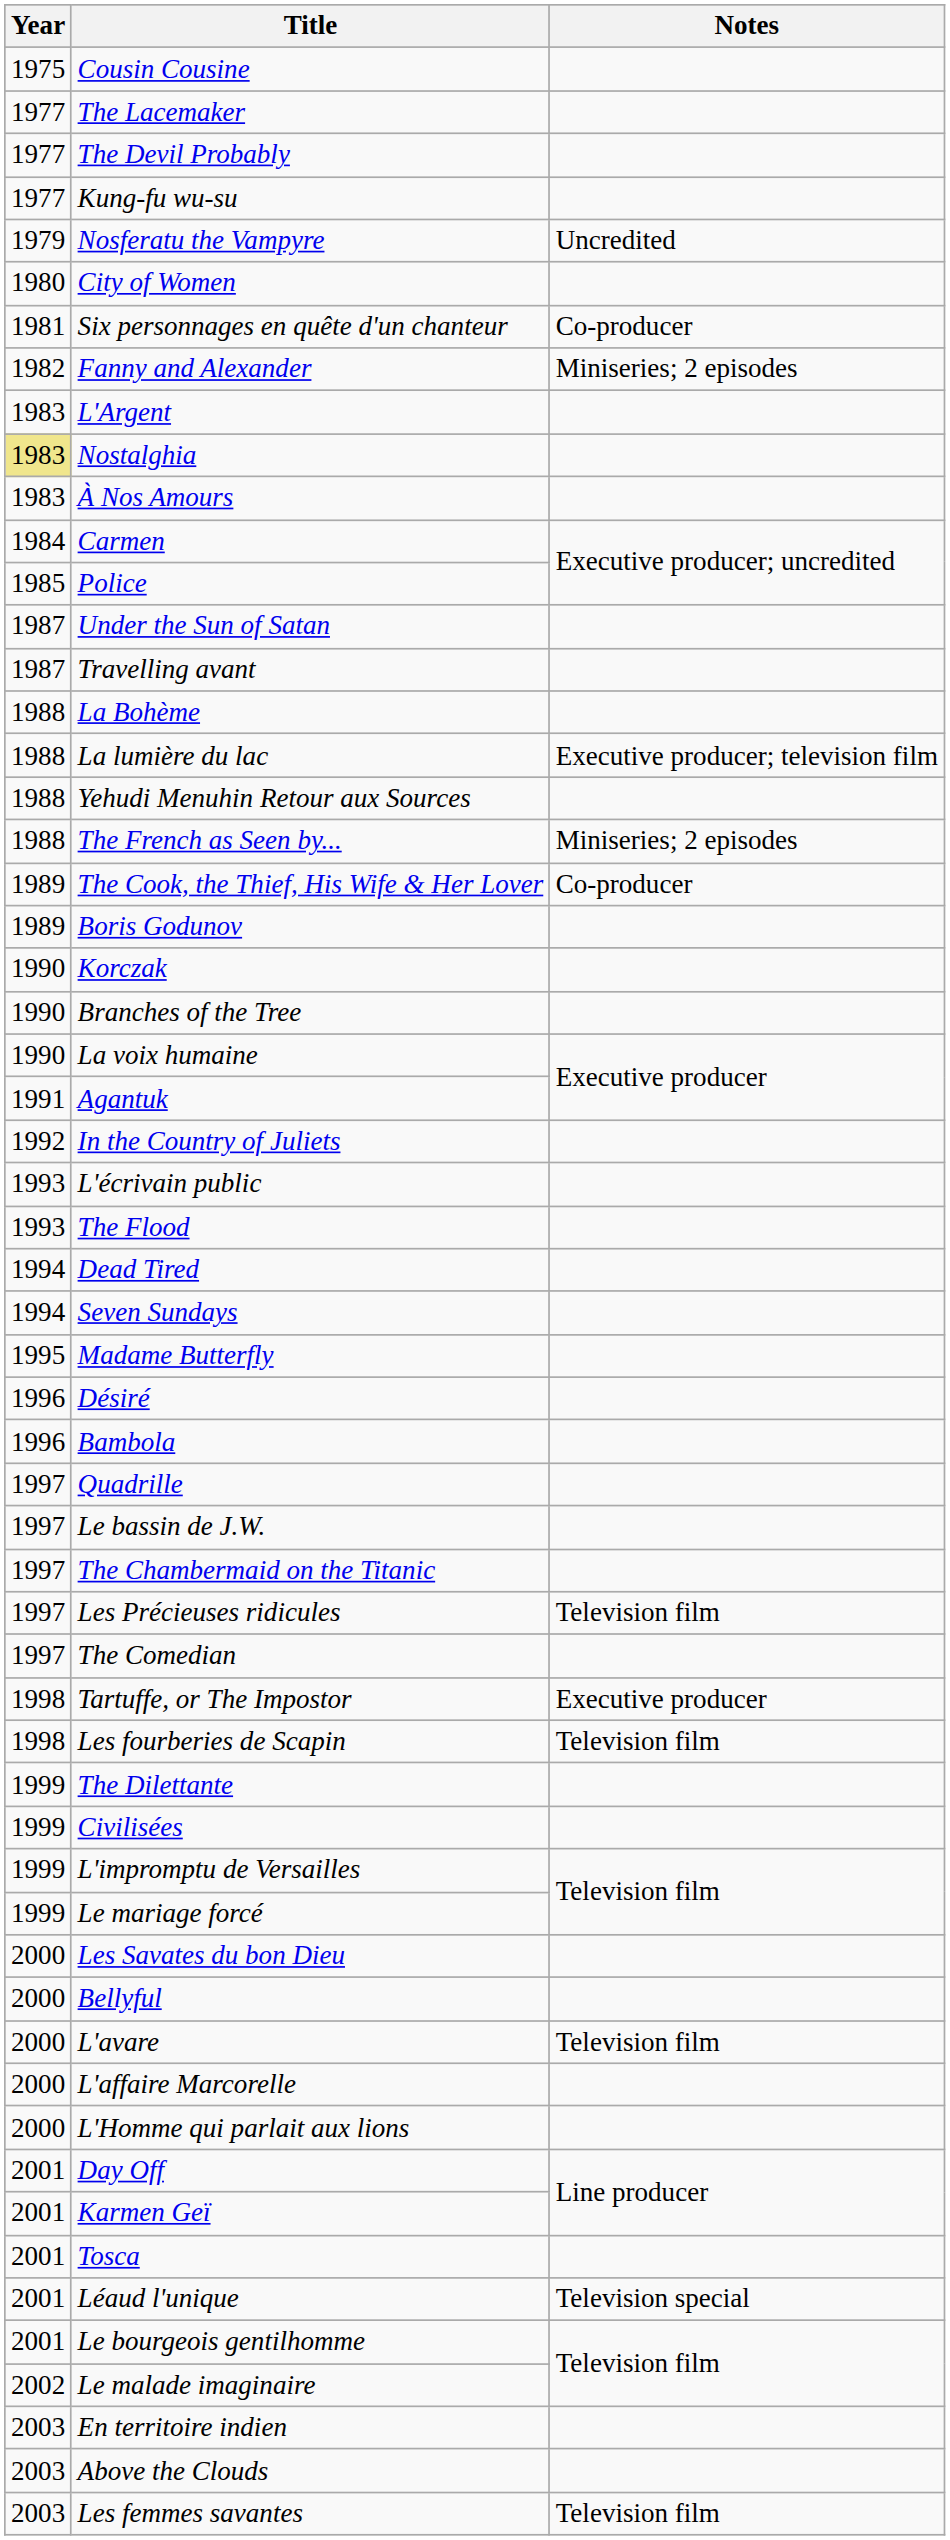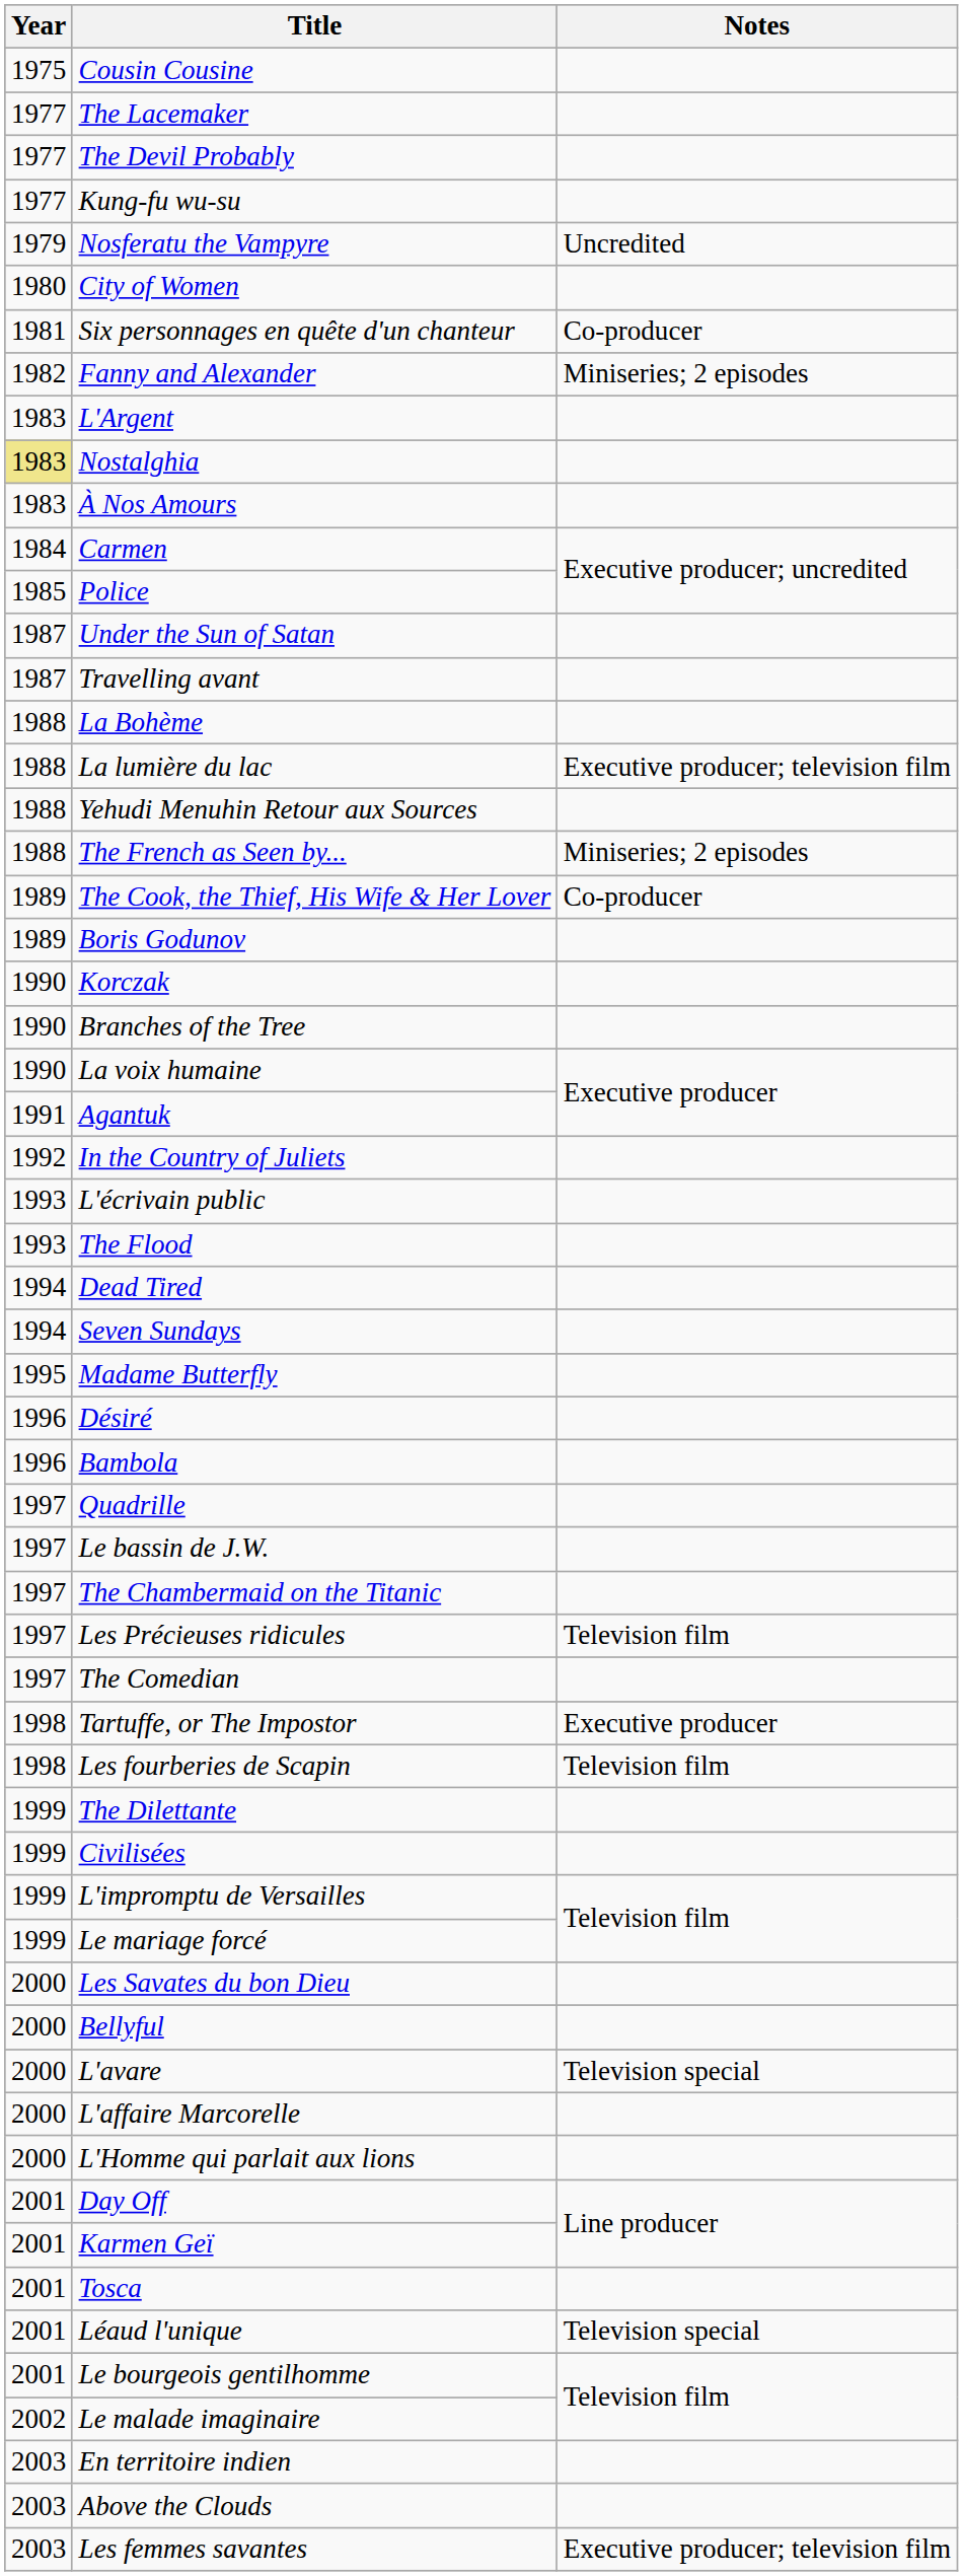L'avare | Notes: Television film -> Television special
Les femmes savantes | Notes: Television film -> Executive producer; television film
